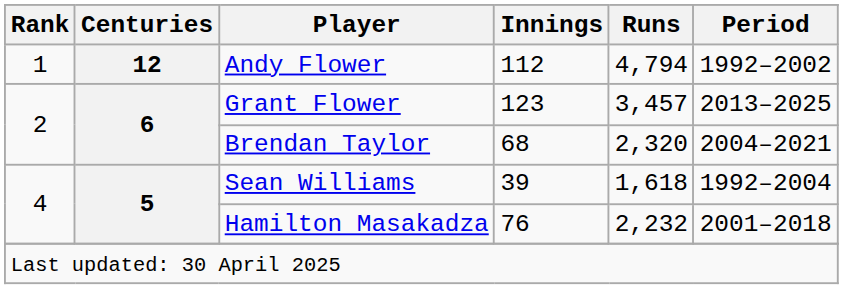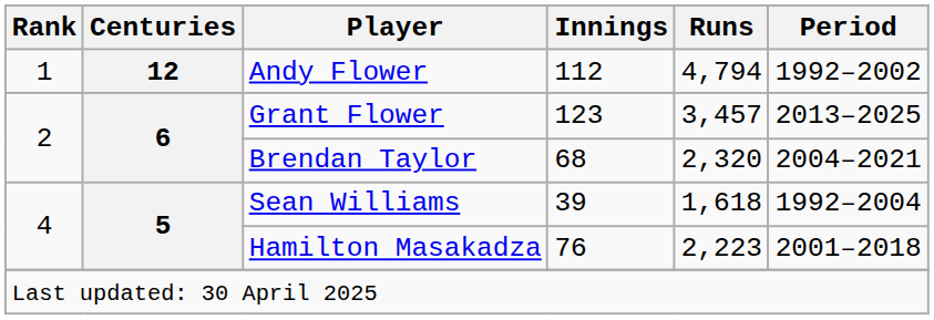Hamilton Masakadza | Runs: 2,232 -> 2,223
